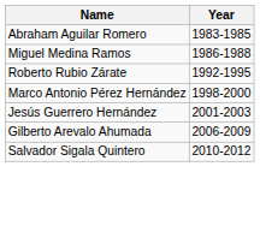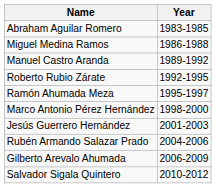+ row: Manuel Castro Aranda | 1989-1992
+ row: Ramón Ahumada Meza | 1995-1997
+ row: Rubén Armando Salazar Prado | 2004-2006
